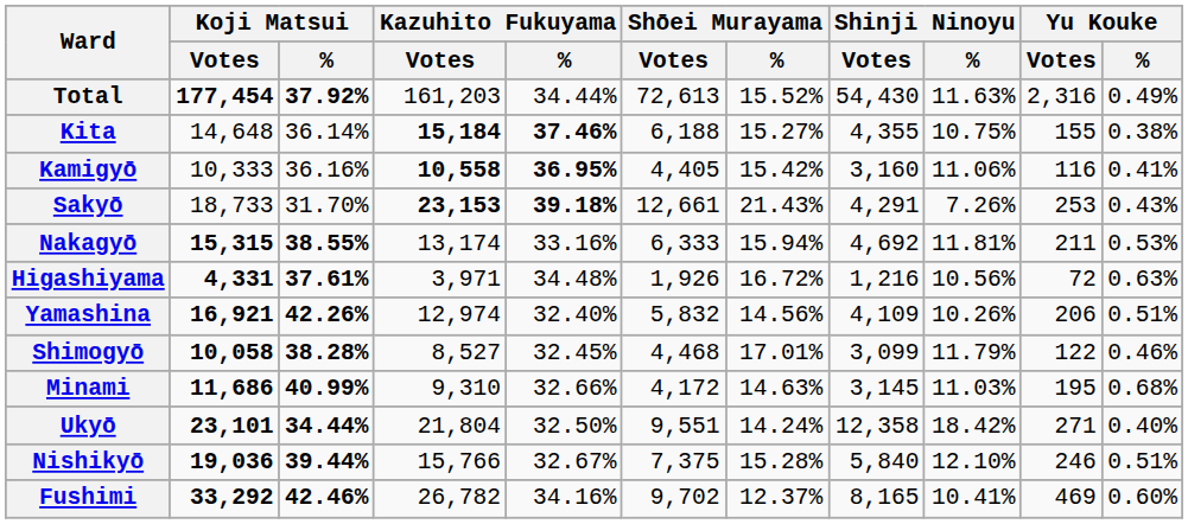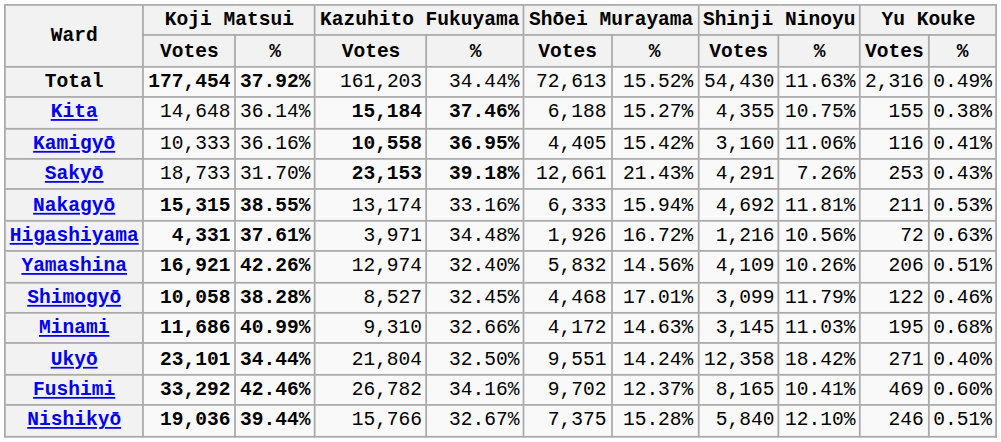rows swapped: Nishikyō <-> Fushimi
